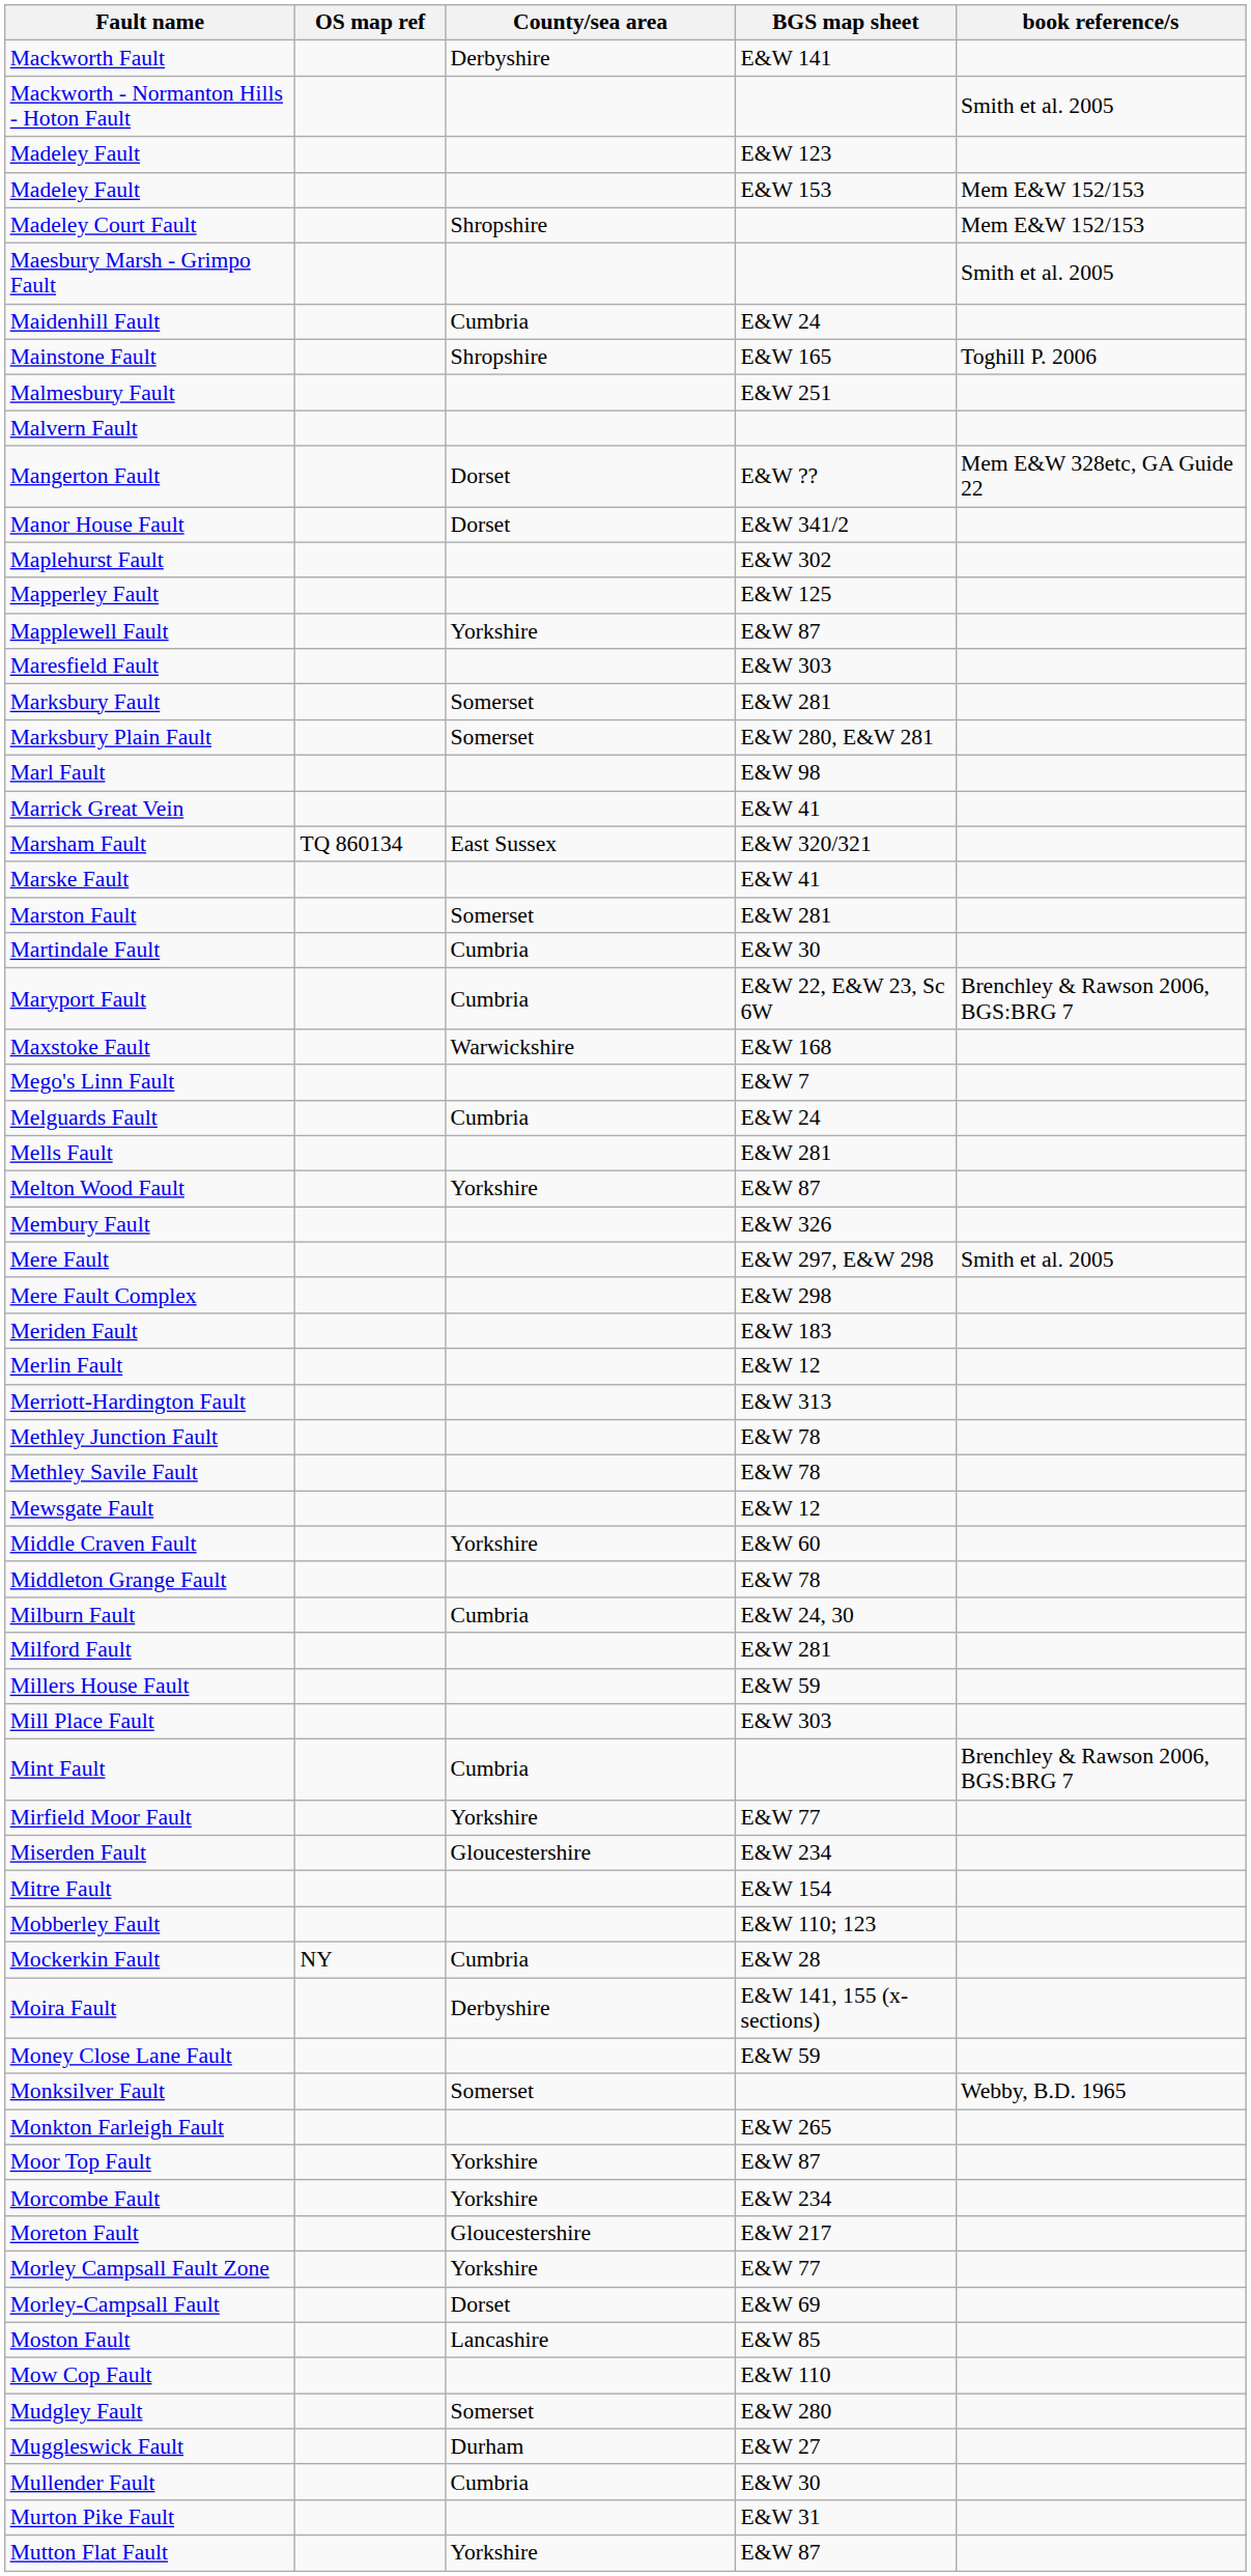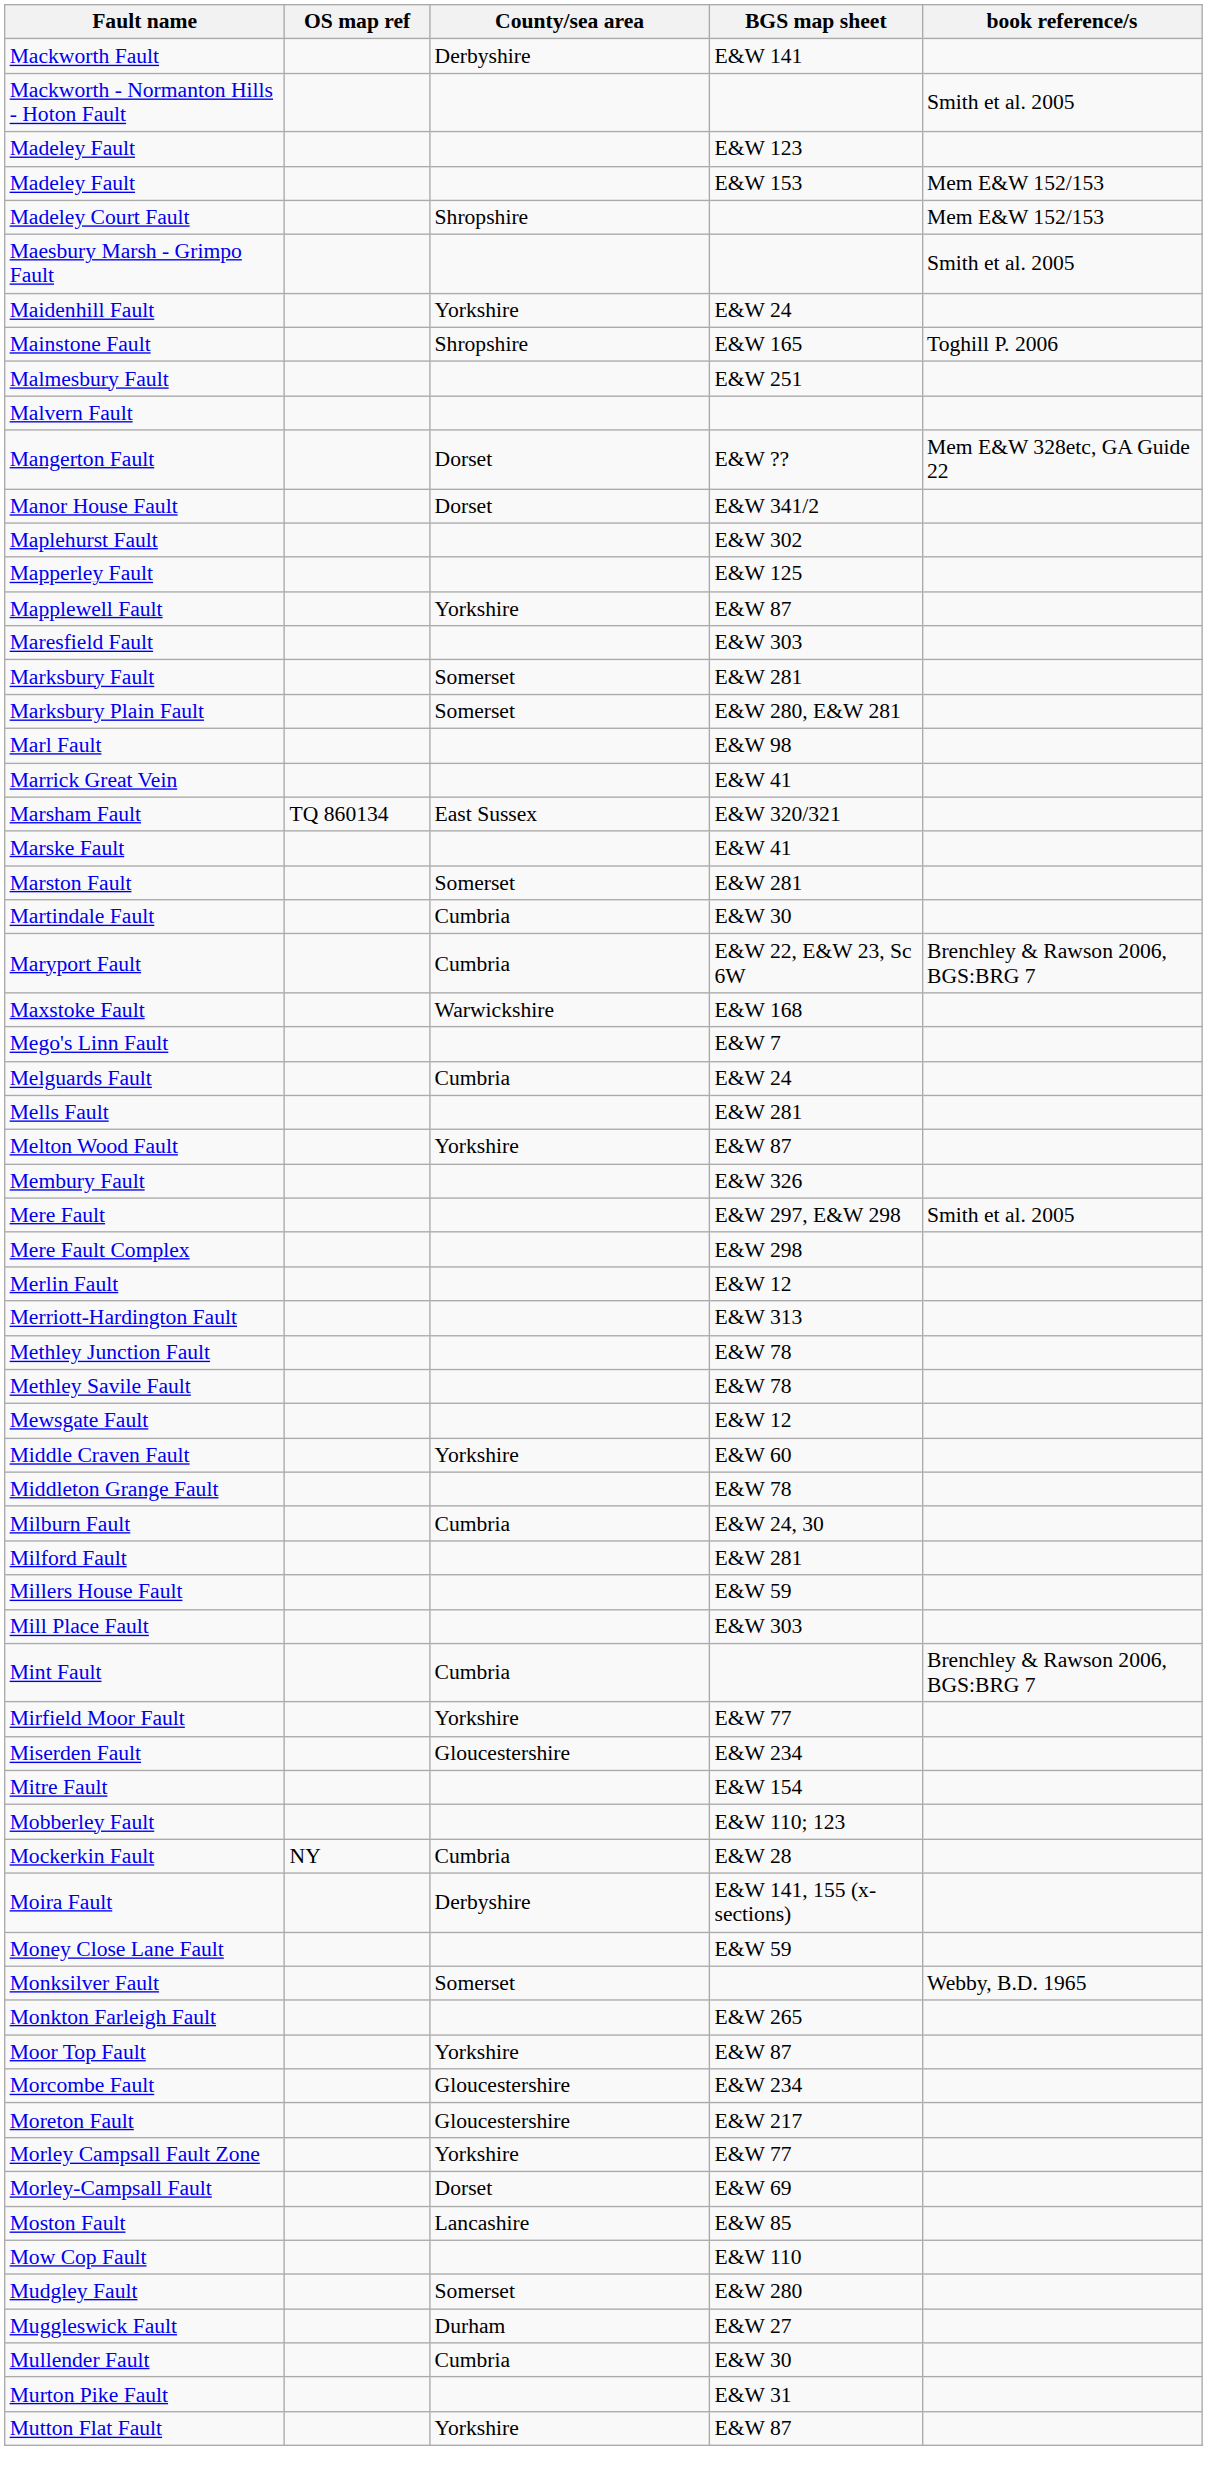Maidenhill Fault | County/sea area: Cumbria -> Yorkshire
- row: Meriden Fault | E&W 183
Morcombe Fault | County/sea area: Yorkshire -> Gloucestershire
